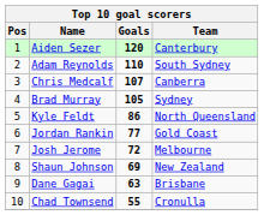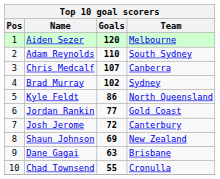Aiden Sezer | Team: Canterbury -> Melbourne
Brad Murray | Goals: 105 -> 102
Josh Jerome | Team: Melbourne -> Canterbury
